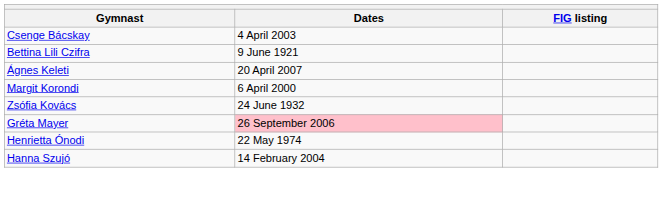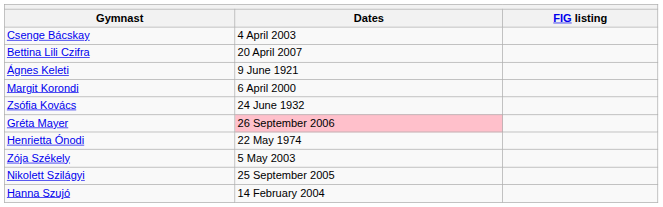Bettina Lili Czifra | Dates: 9 June 1921 -> 20 April 2007
Ágnes Keleti | Dates: 20 April 2007 -> 9 June 1921
+ row: Zója Székely | 5 May 2003
+ row: Nikolett Szilágyi | 25 September 2005
